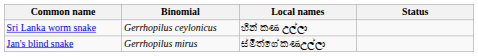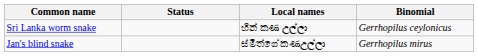columns swapped: Binomial <-> Status
